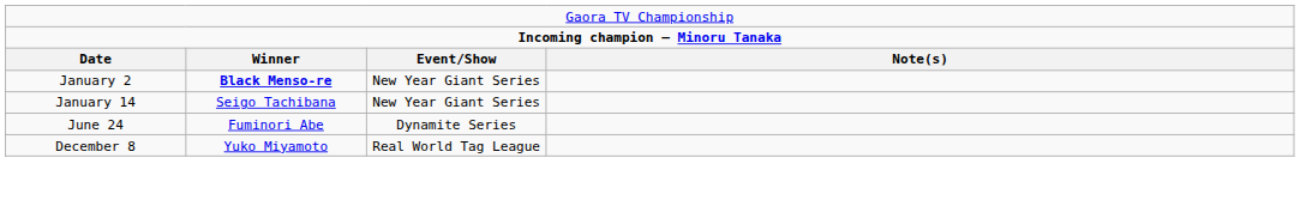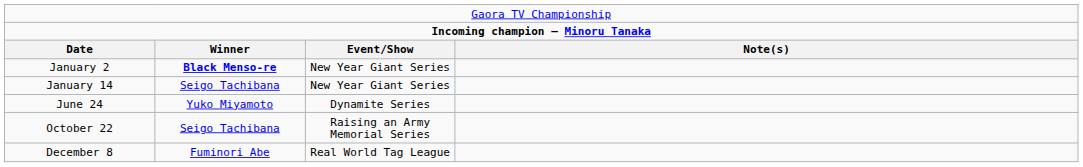June 24 | column 2: Fuminori Abe -> Yuko Miyamoto
+ row: October 22 | Seigo Tachibana | Raising an Army Memorial Series
December 8 | column 2: Yuko Miyamoto -> Fuminori Abe
